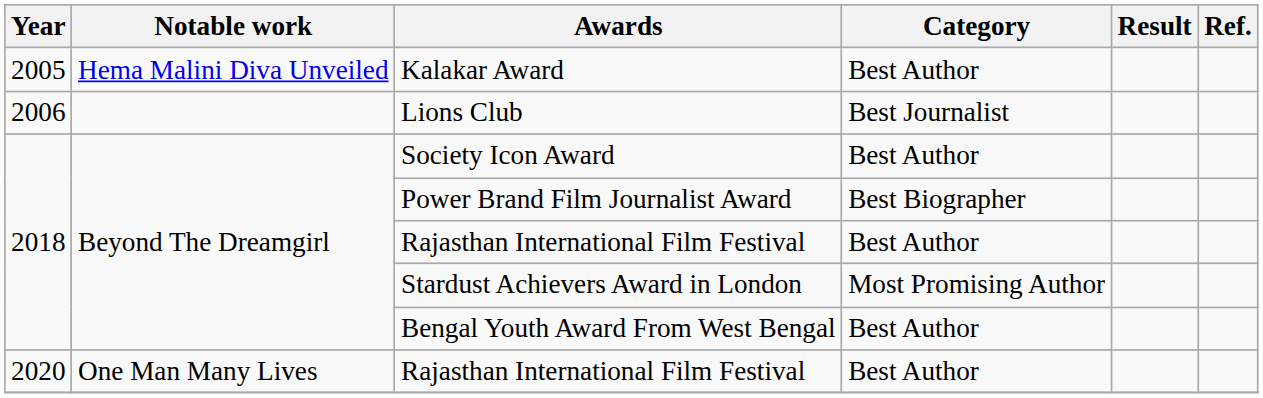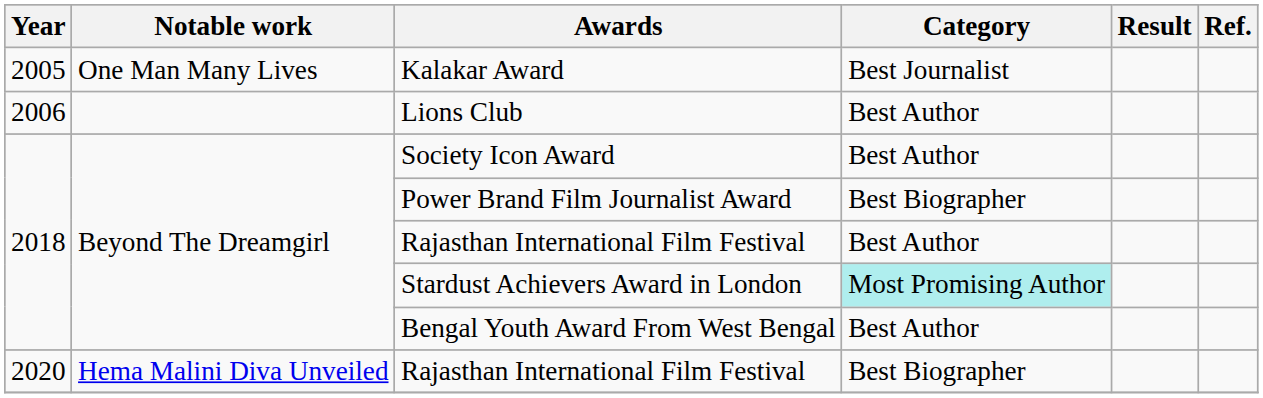Kalakar Award | Notable work: Hema Malini Diva Unveiled -> One Man Many Lives
Kalakar Award | Category: Best Author -> Best Journalist
Lions Club | Category: Best Journalist -> Best Author
Stardust Achievers Award in London | Category: no background -> paleturquoise background
2020 / Rajasthan International Film Festival | Notable work: One Man Many Lives -> Hema Malini Diva Unveiled
2020 / Rajasthan International Film Festival | Category: Best Author -> Best Biographer
